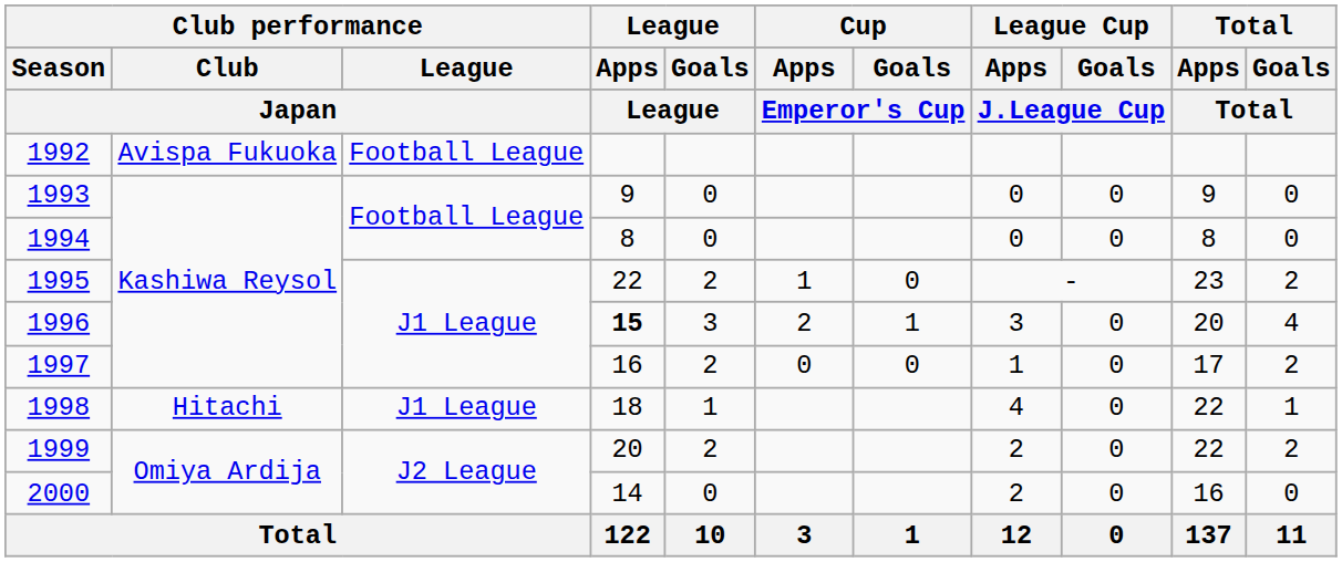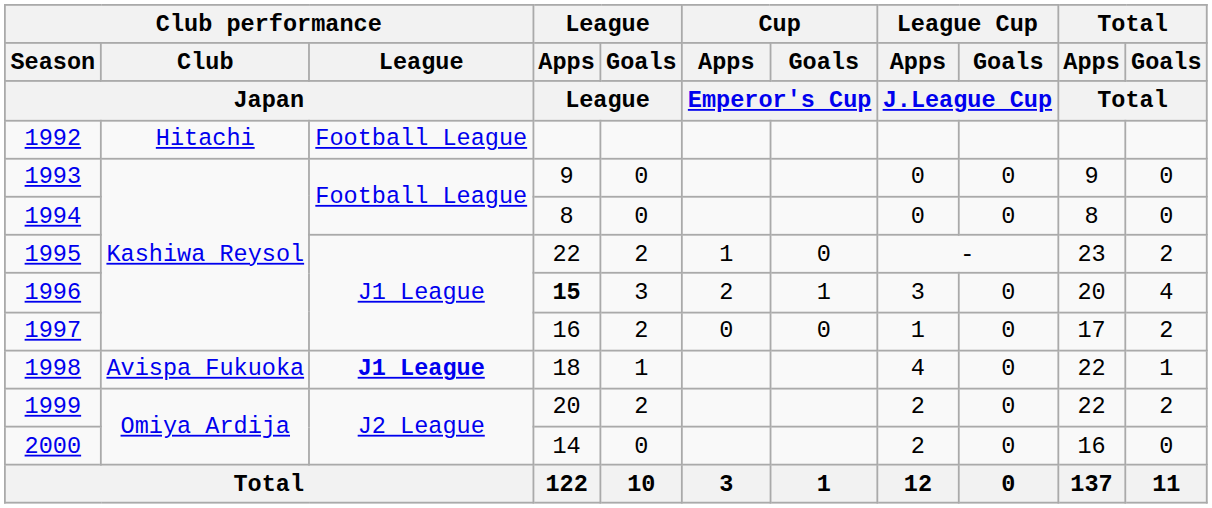1992 | Club performance / Club / Japan: Avispa Fukuoka -> Hitachi
1998 | Club performance / Club / Japan: Hitachi -> Avispa Fukuoka
1998 | Club performance / League / Japan: normal -> bold
